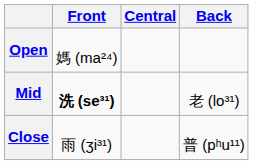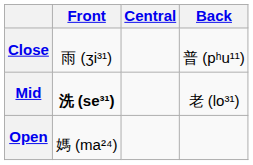rows swapped: Close <-> Open
